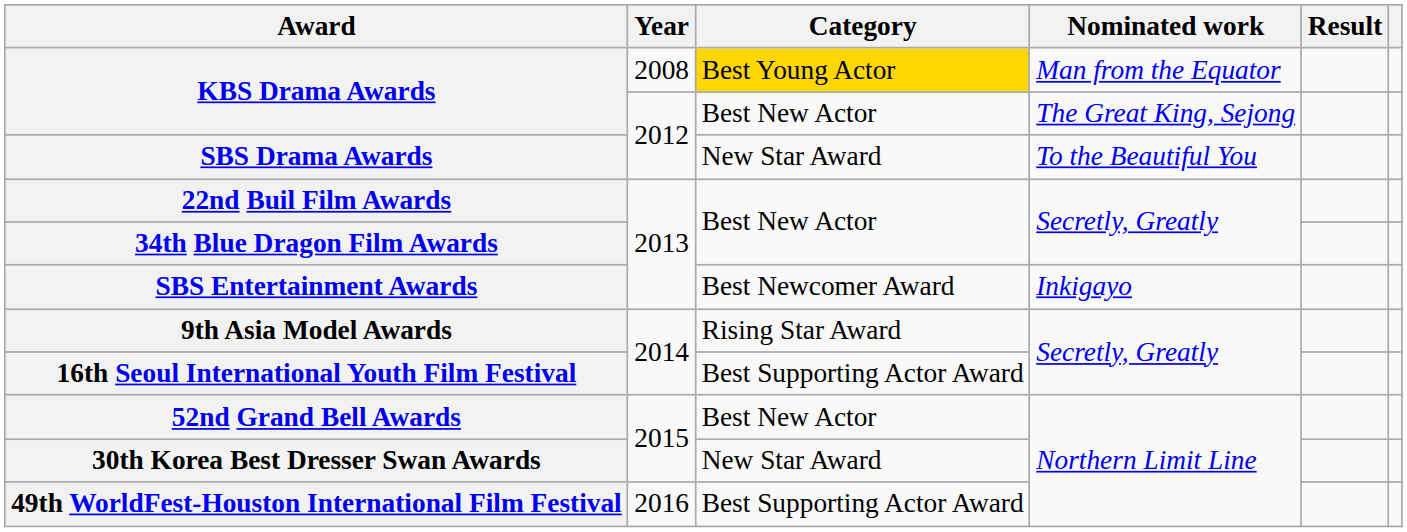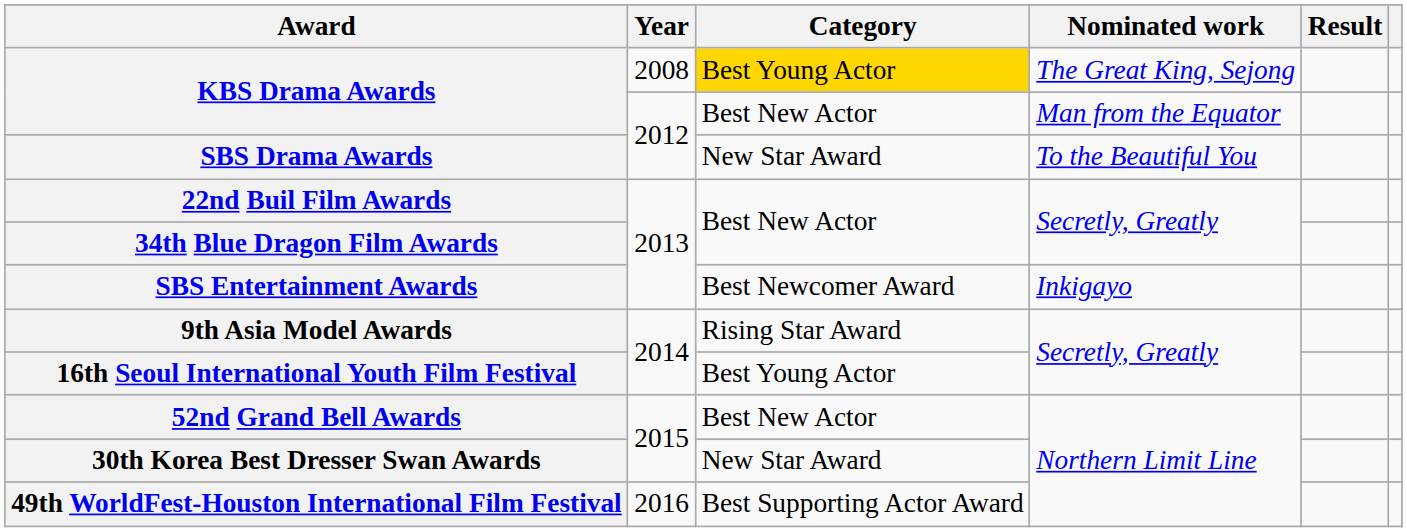KBS Drama Awards / 2008 | Nominated work: Man from the Equator -> The Great King, Sejong
KBS Drama Awards / 2012 | Nominated work: The Great King, Sejong -> Man from the Equator
16th Seoul International Youth Film Festival | Category: Best Supporting Actor Award -> Best Young Actor
